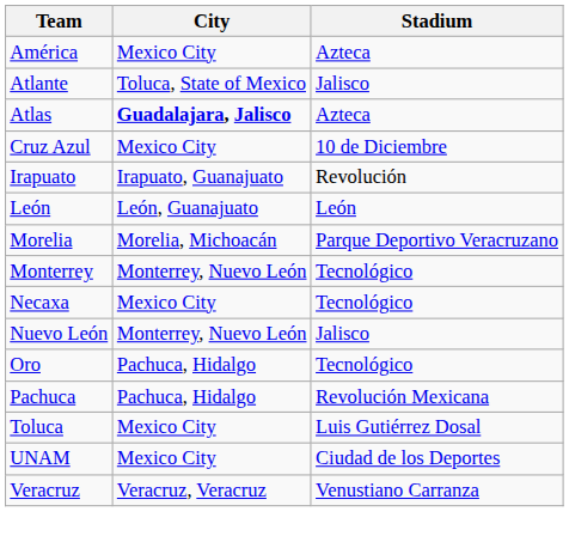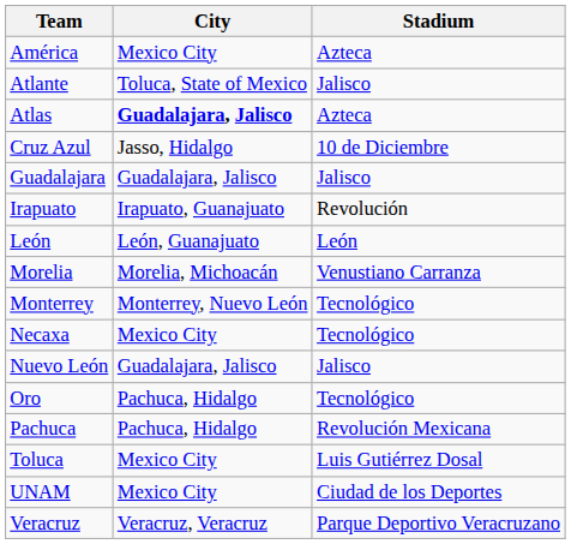Cruz Azul | City: Mexico City -> Jasso, Hidalgo
+ row: Guadalajara | Guadalajara, Jalisco | Jalisco
Morelia | Stadium: Parque Deportivo Veracruzano -> Venustiano Carranza
Nuevo León | City: Monterrey, Nuevo León -> Guadalajara, Jalisco
Veracruz | Stadium: Venustiano Carranza -> Parque Deportivo Veracruzano
